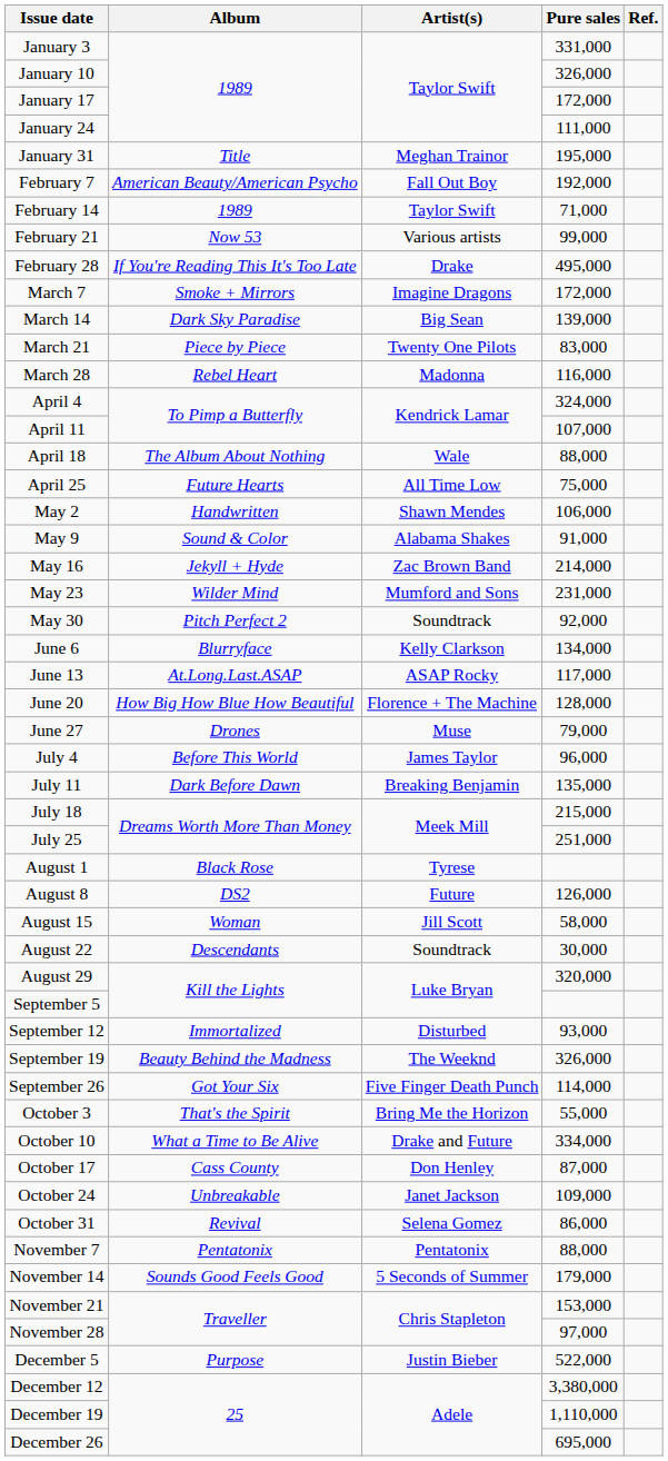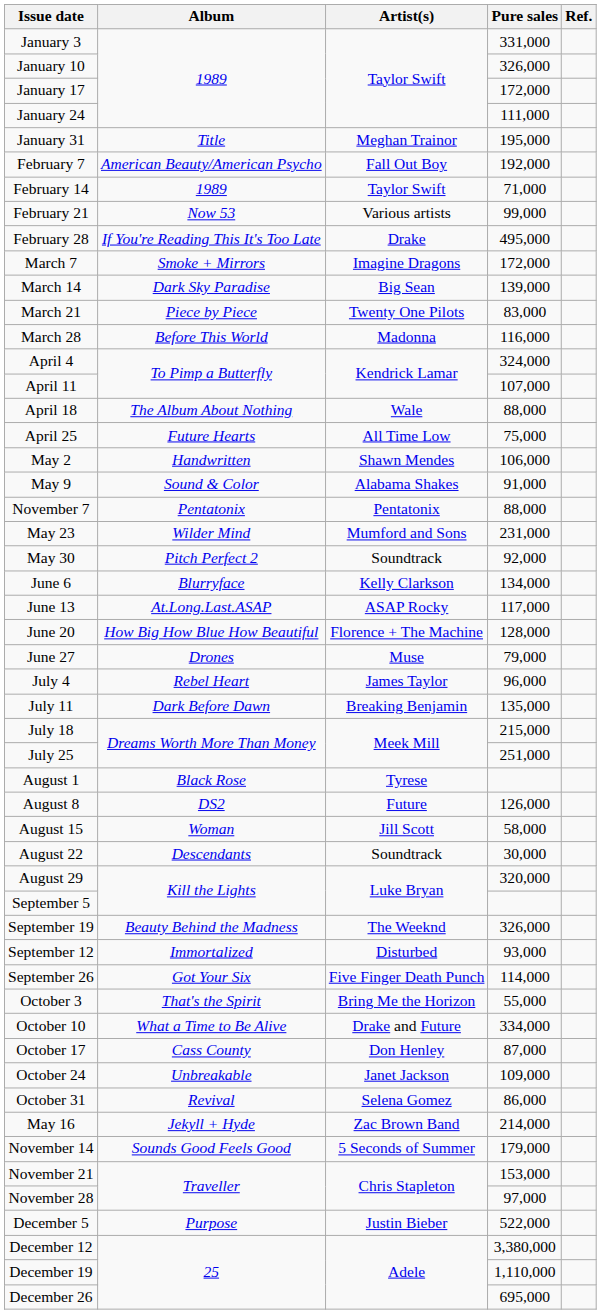March 28 | Album: Rebel Heart -> Before This World
rows swapped: May 16 <-> November 7
July 4 | Album: Before This World -> Rebel Heart
rows swapped: September 12 <-> September 19
